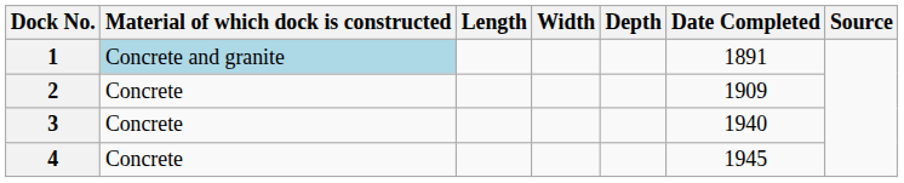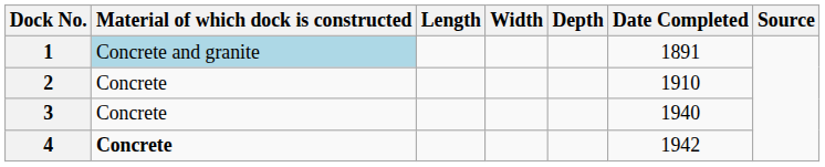2 | Date Completed: 1909 -> 1910
4 | Material of which dock is constructed: normal -> bold
4 | Date Completed: 1945 -> 1942
